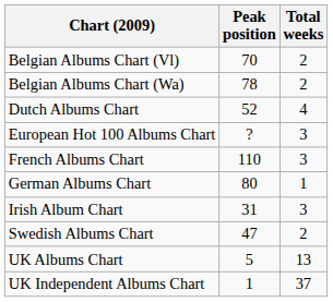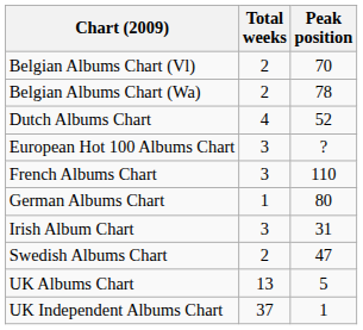columns swapped: Peak position <-> Total weeks
